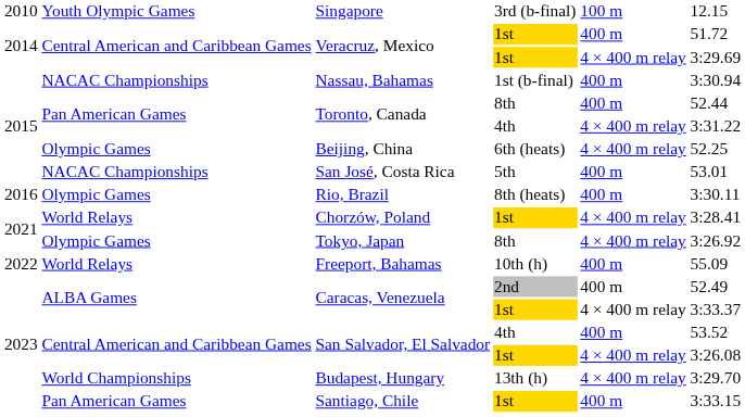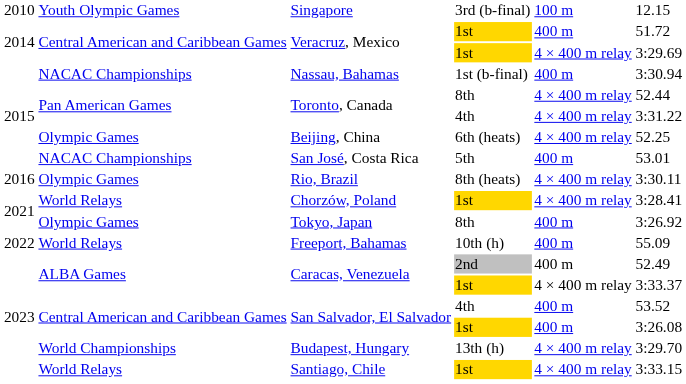Toronto, Canada / 8th | column 5: 400 m -> 4 × 400 m relay
Rio, Brazil | column 5: 400 m -> 4 × 400 m relay
Tokyo, Japan | column 5: 4 × 400 m relay -> 400 m
San Salvador, El Salvador / 1st | column 5: 4 × 400 m relay -> 400 m
Santiago, Chile | column 2: Pan American Games -> World Relays
Santiago, Chile | column 5: 400 m -> 4 × 400 m relay
